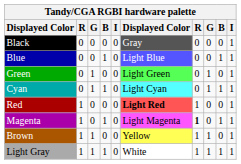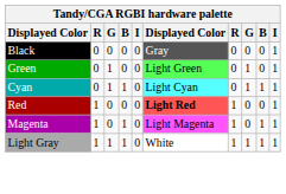- row: Blue | 0 | 0 | 1 | 0 | Light Blue | 0 | 0 | 1 | 1
Magenta | column 7: bold -> normal
- row: Brown | 1 | 1 | 0 | 0 | Yellow | 1 | 1 | 0 | 1
